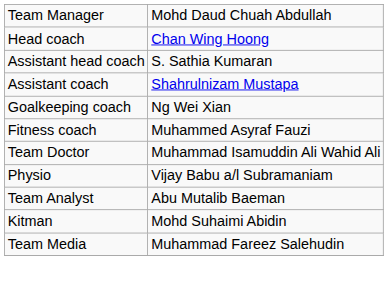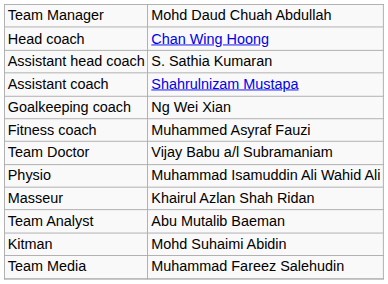Team Doctor | column 2: Muhammad Isamuddin Ali Wahid Ali -> Vijay Babu a/l Subramaniam
Physio | column 2: Vijay Babu a/l Subramaniam -> Muhammad Isamuddin Ali Wahid Ali
+ row: Masseur | Khairul Azlan Shah Ridan
